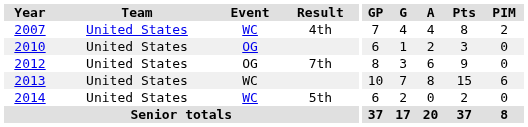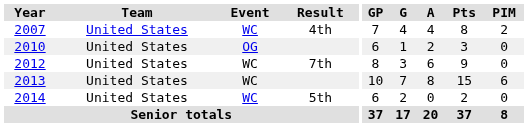2012 | Event: OG -> WC
